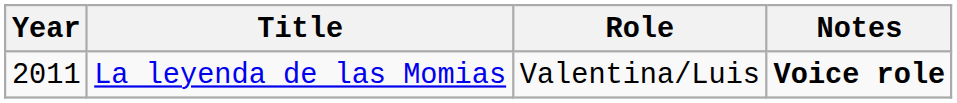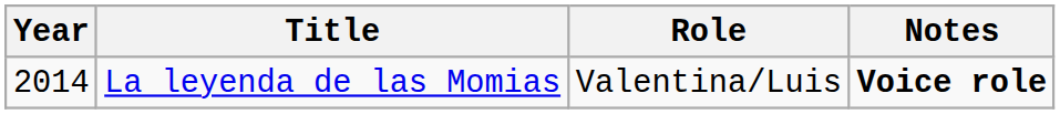La leyenda de las Momias | Year: 2011 -> 2014
